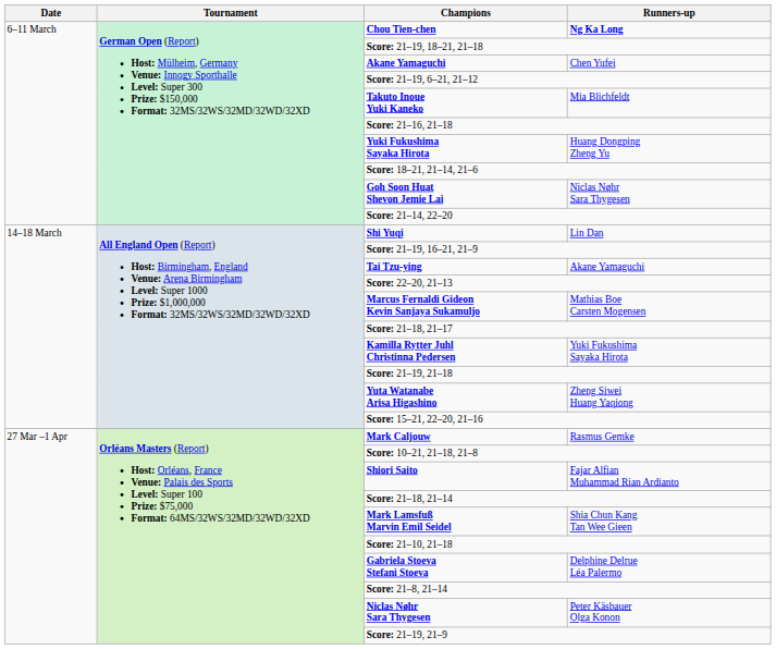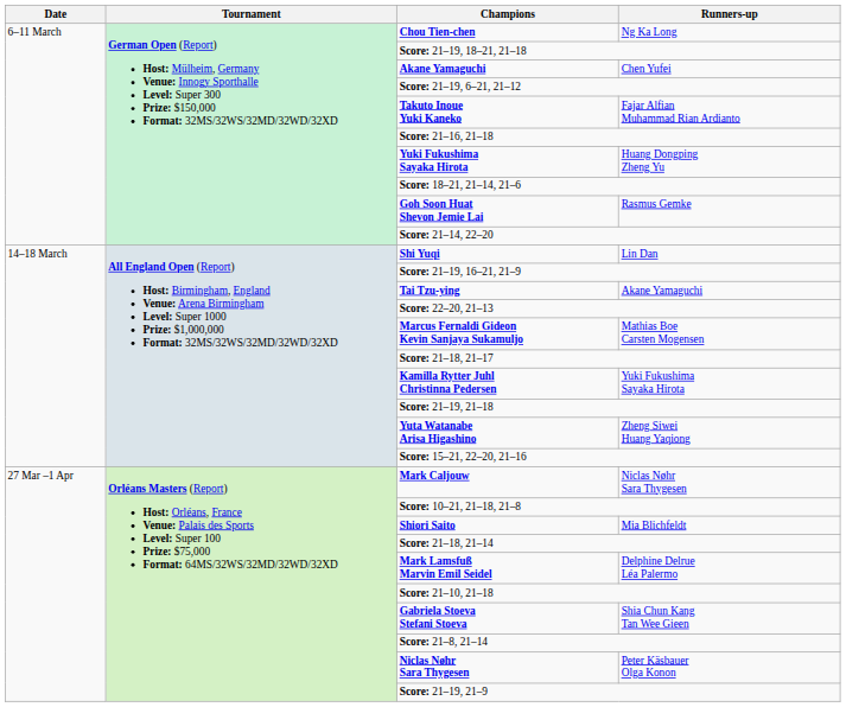Chou Tien-chen | Runners-up: bold -> normal
Takuto Inoue Yuki Kaneko | Runners-up: Mia Blichfeldt -> Fajar Alfian Muhammad Rian Ardianto
Goh Soon Huat Shevon Jemie Lai | Runners-up: Niclas Nøhr Sara Thygesen -> Rasmus Gemke
Mark Caljouw | Runners-up: Rasmus Gemke -> Niclas Nøhr Sara Thygesen
Shiori Saito | Runners-up: Fajar Alfian Muhammad Rian Ardianto -> Mia Blichfeldt
Mark Lamsfuß Marvin Emil Seidel | Runners-up: Shia Chun Kang Tan Wee Gieen -> Delphine Delrue Léa Palermo
Gabriela Stoeva Stefani Stoeva | Runners-up: Delphine Delrue Léa Palermo -> Shia Chun Kang Tan Wee Gieen
